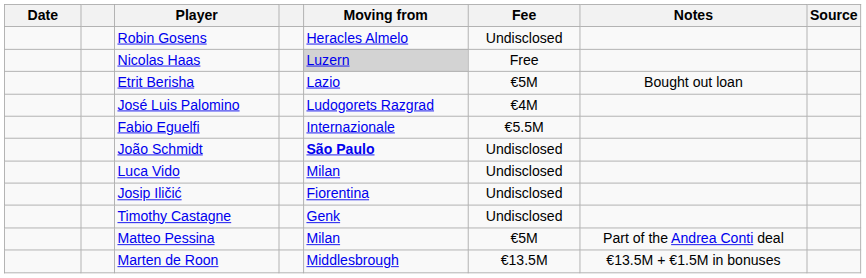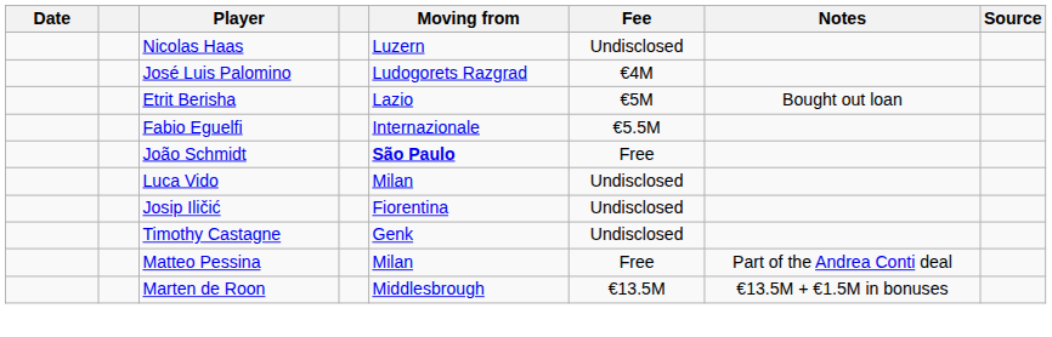- row: Robin Gosens | Heracles Almelo | Undisclosed
Nicolas Haas | Moving from: lightgrey background -> no background
Nicolas Haas | Fee: Free -> Undisclosed
rows swapped: Etrit Berisha <-> José Luis Palomino
João Schmidt | Fee: Undisclosed -> Free
Matteo Pessina | Fee: €5M -> Free
